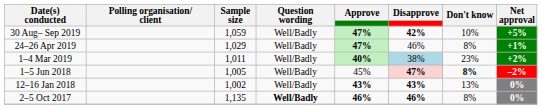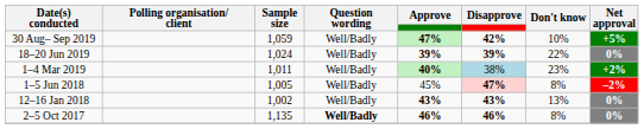+ row: 18–20 Jun 2019 | 1,024 | Well/Badly | 39% | 39% | 22% | 0%
- row: 24–26 Apr 2019 | 1,029 | Well/Badly | 47% | 46% | 8% | +1%
1–5 Jun 2018 | Don't know: bold -> normal
